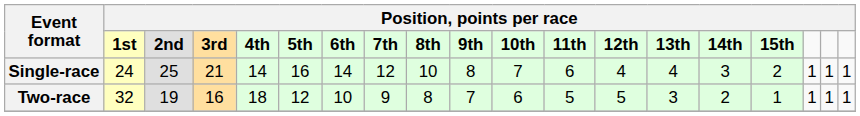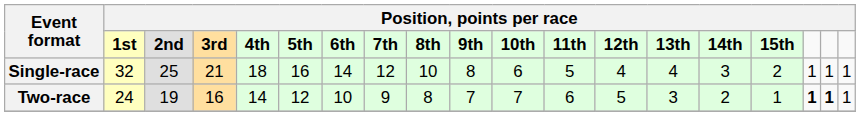Single-race | column 2: 24 -> 32
Single-race | column 5: 14 -> 18
Single-race | column 11: 7 -> 6
Single-race | column 12: 6 -> 5
Two-race | column 2: 32 -> 24
Two-race | column 5: 18 -> 14
Two-race | column 11: 6 -> 7
Two-race | column 12: 5 -> 6
Two-race | column 17: normal -> bold
Two-race | column 18: normal -> bold
